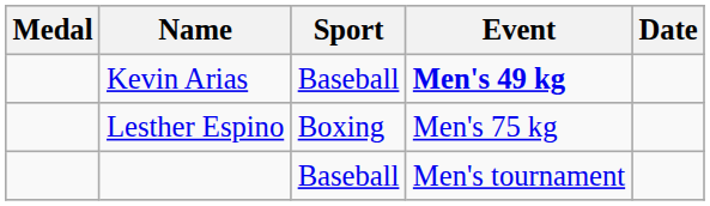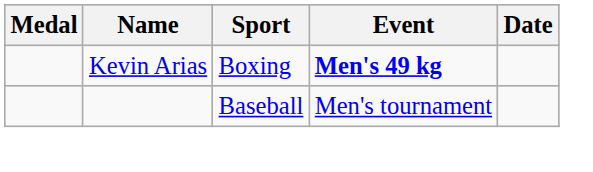Kevin Arias | Sport: Baseball -> Boxing
- row: Lesther Espino | Boxing | Men's 75 kg
